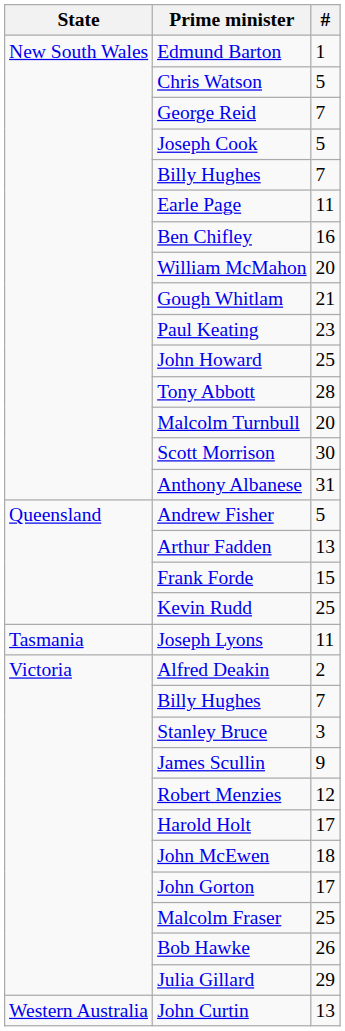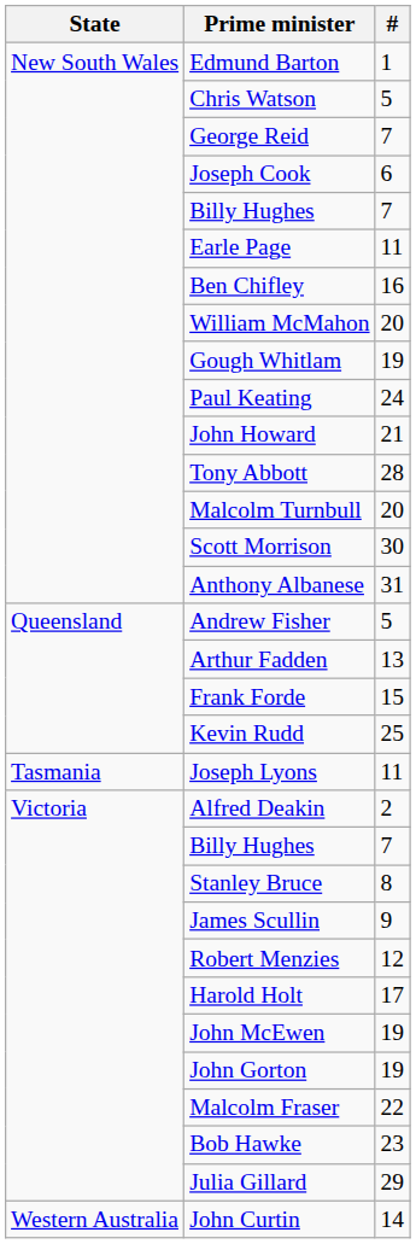Joseph Cook | #: 5 -> 6
Gough Whitlam | #: 21 -> 19
Paul Keating | #: 23 -> 24
John Howard | #: 25 -> 21
Stanley Bruce | #: 3 -> 8
John McEwen | #: 18 -> 19
John Gorton | #: 17 -> 19
Malcolm Fraser | #: 25 -> 22
Bob Hawke | #: 26 -> 23
John Curtin | #: 13 -> 14
